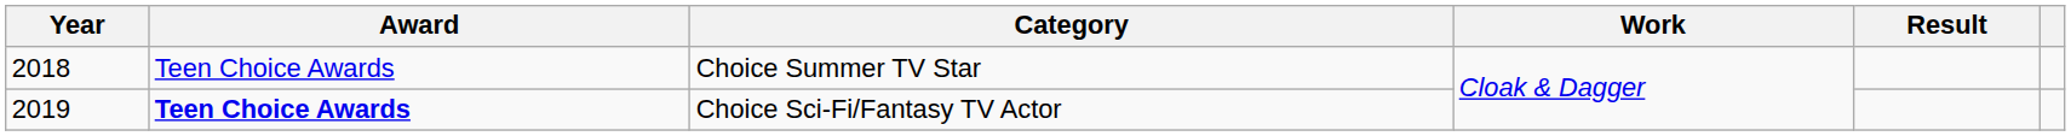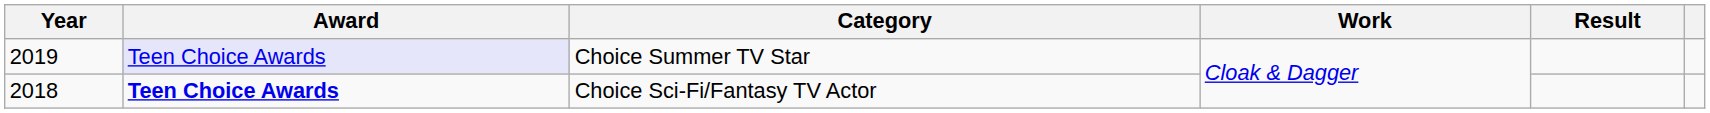Choice Summer TV Star | Year: 2018 -> 2019
Choice Summer TV Star | Award: no background -> lavender background
Choice Sci-Fi/Fantasy TV Actor | Year: 2019 -> 2018
